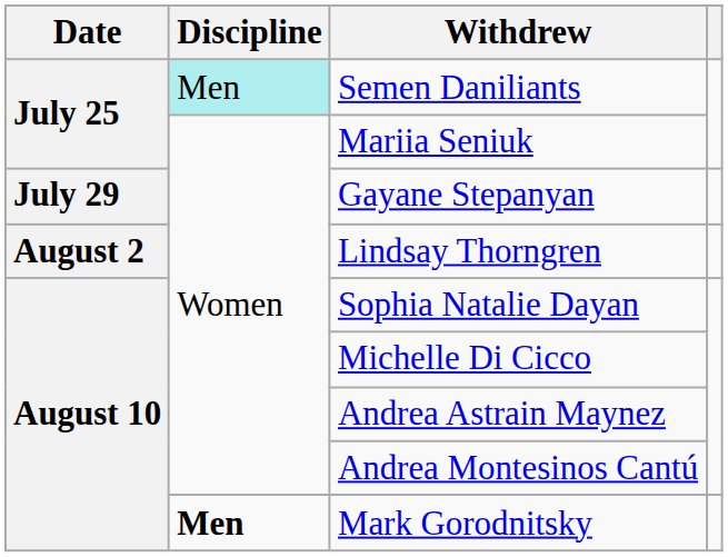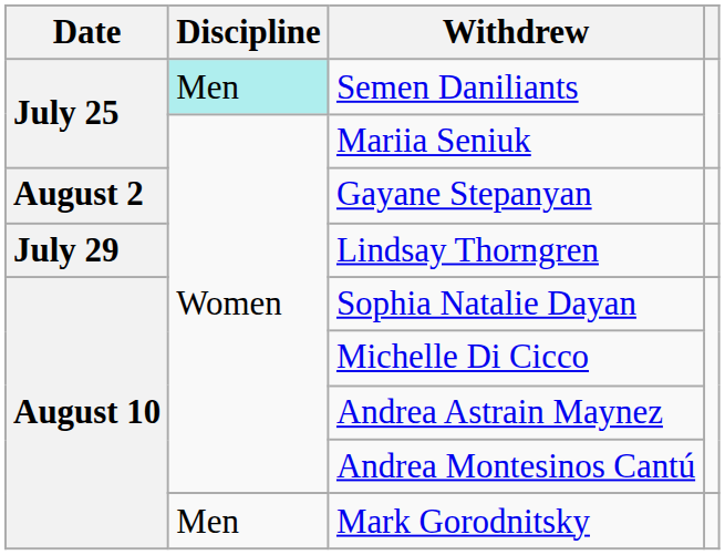Gayane Stepanyan | Date: July 29 -> August 2
Lindsay Thorngren | Date: August 2 -> July 29
Mark Gorodnitsky | Discipline: bold -> normal
